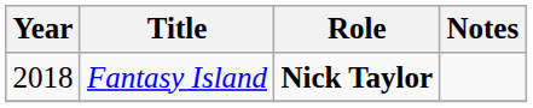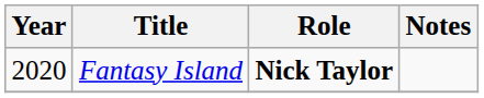Fantasy Island | Year: 2018 -> 2020
